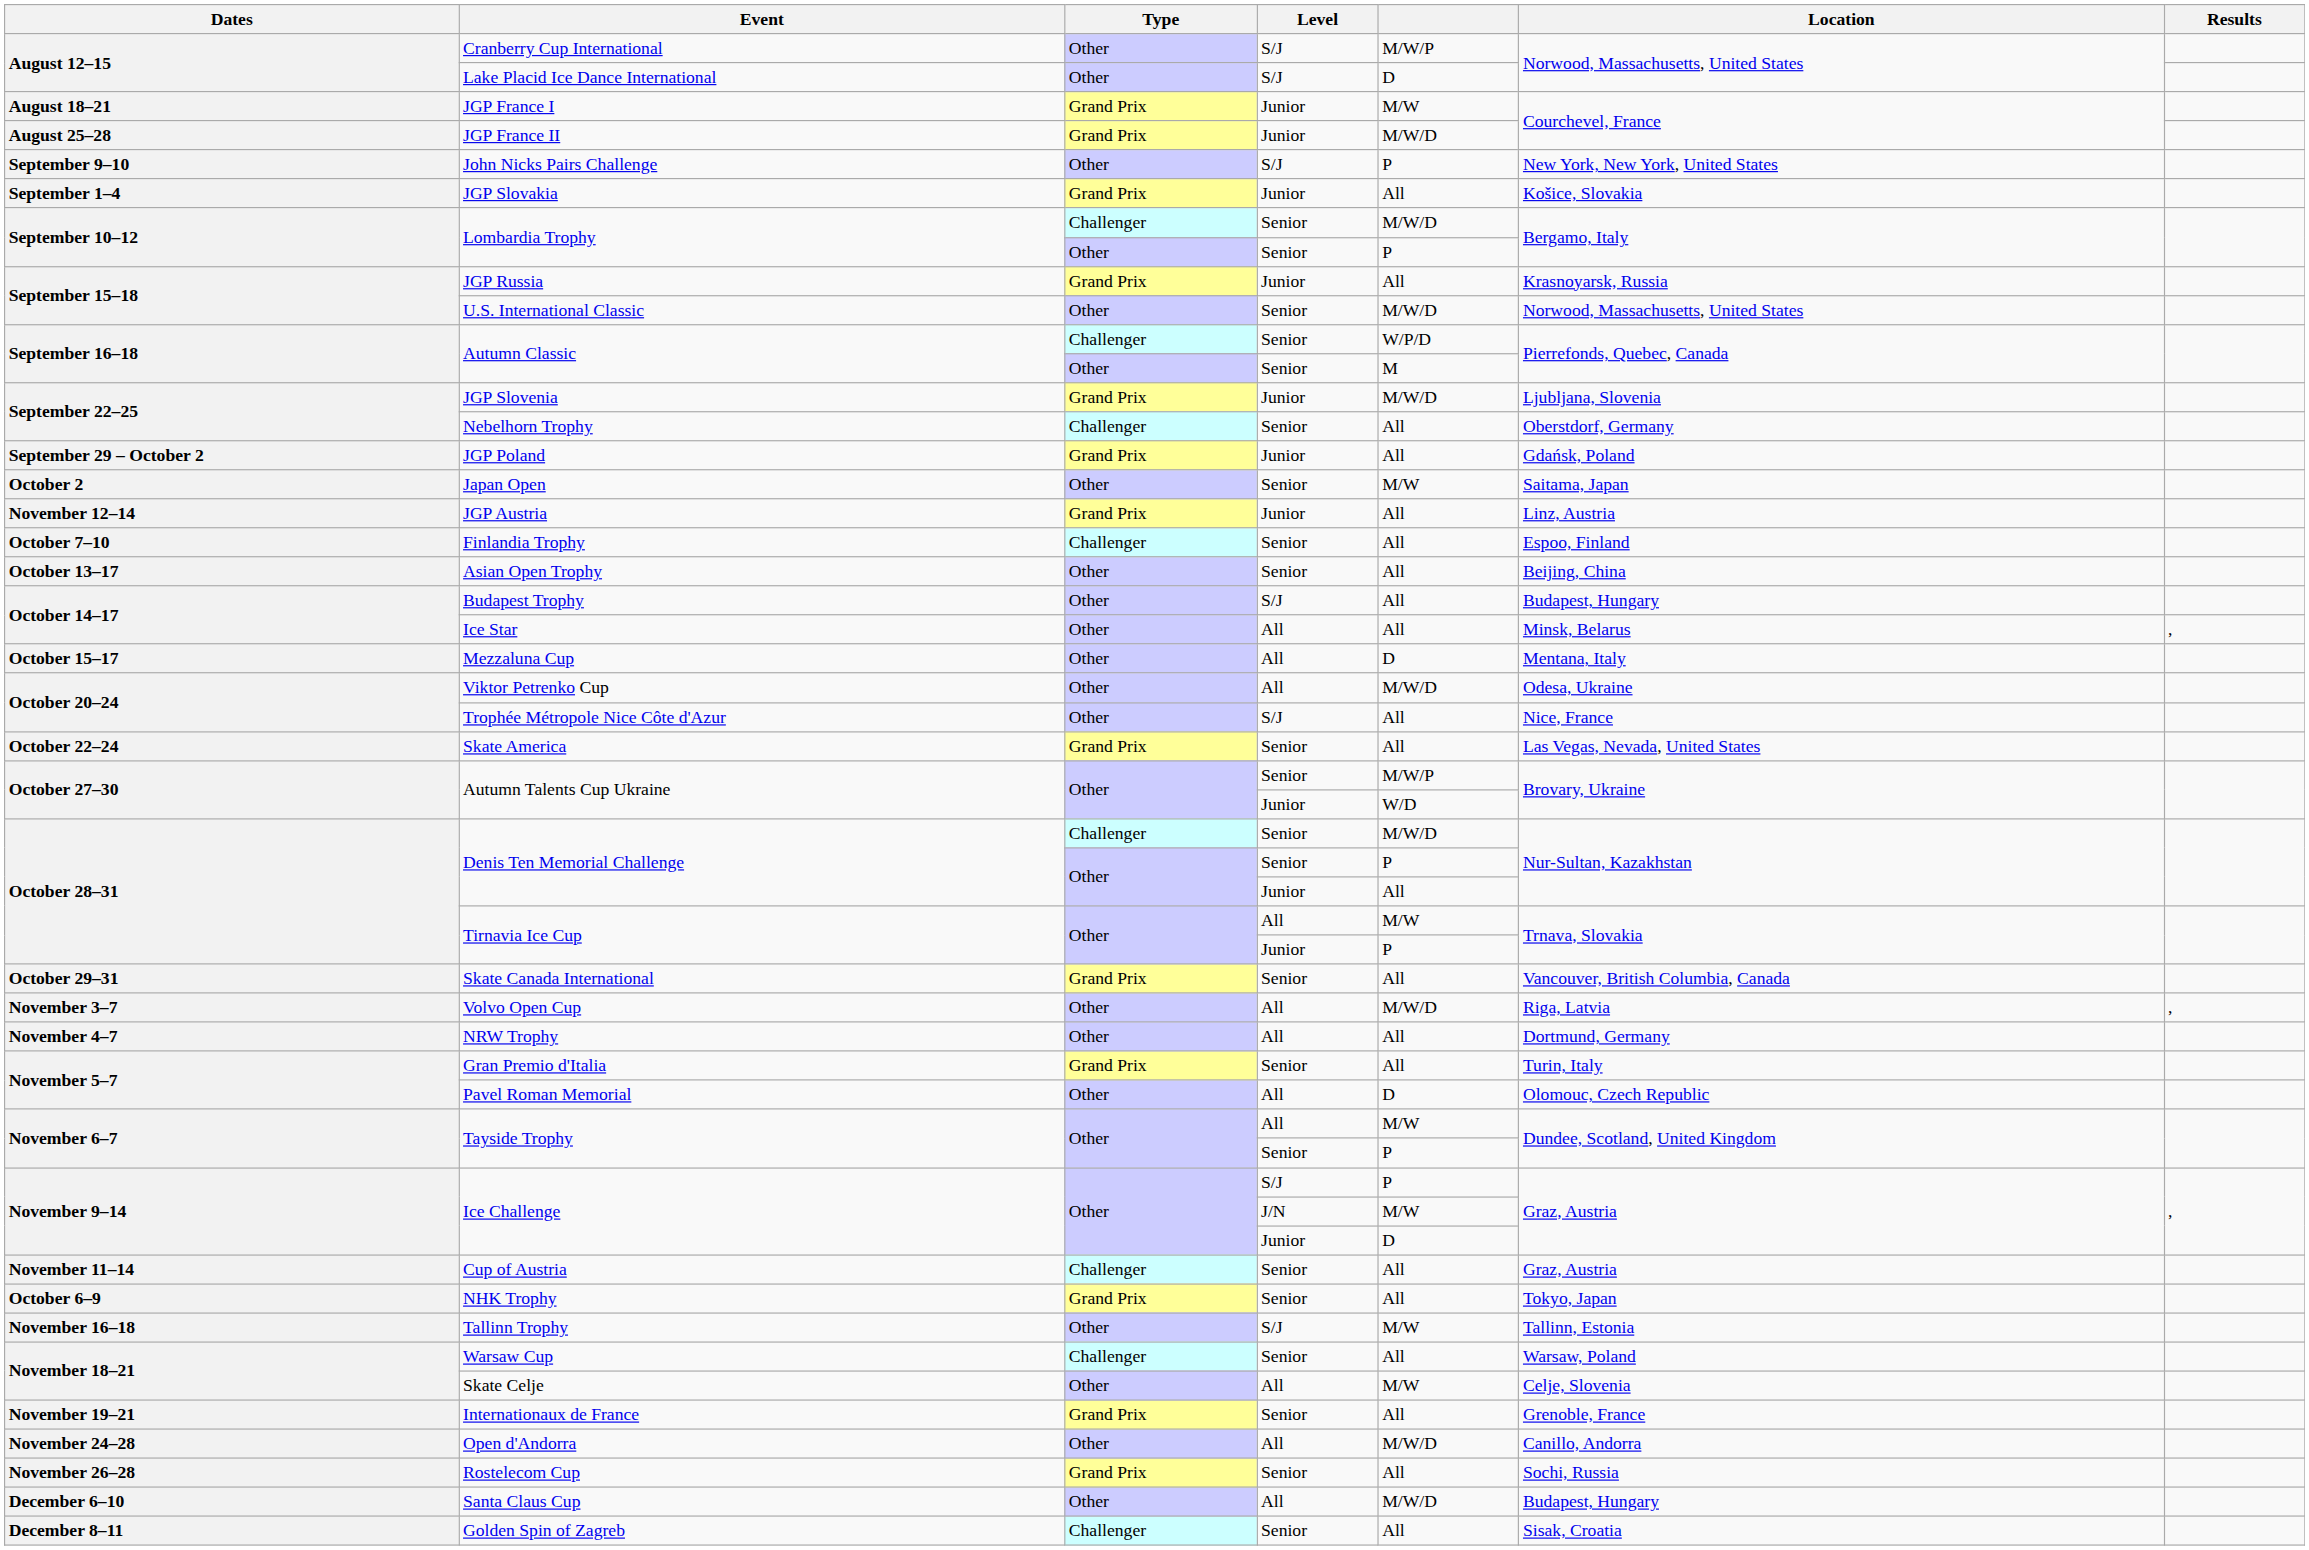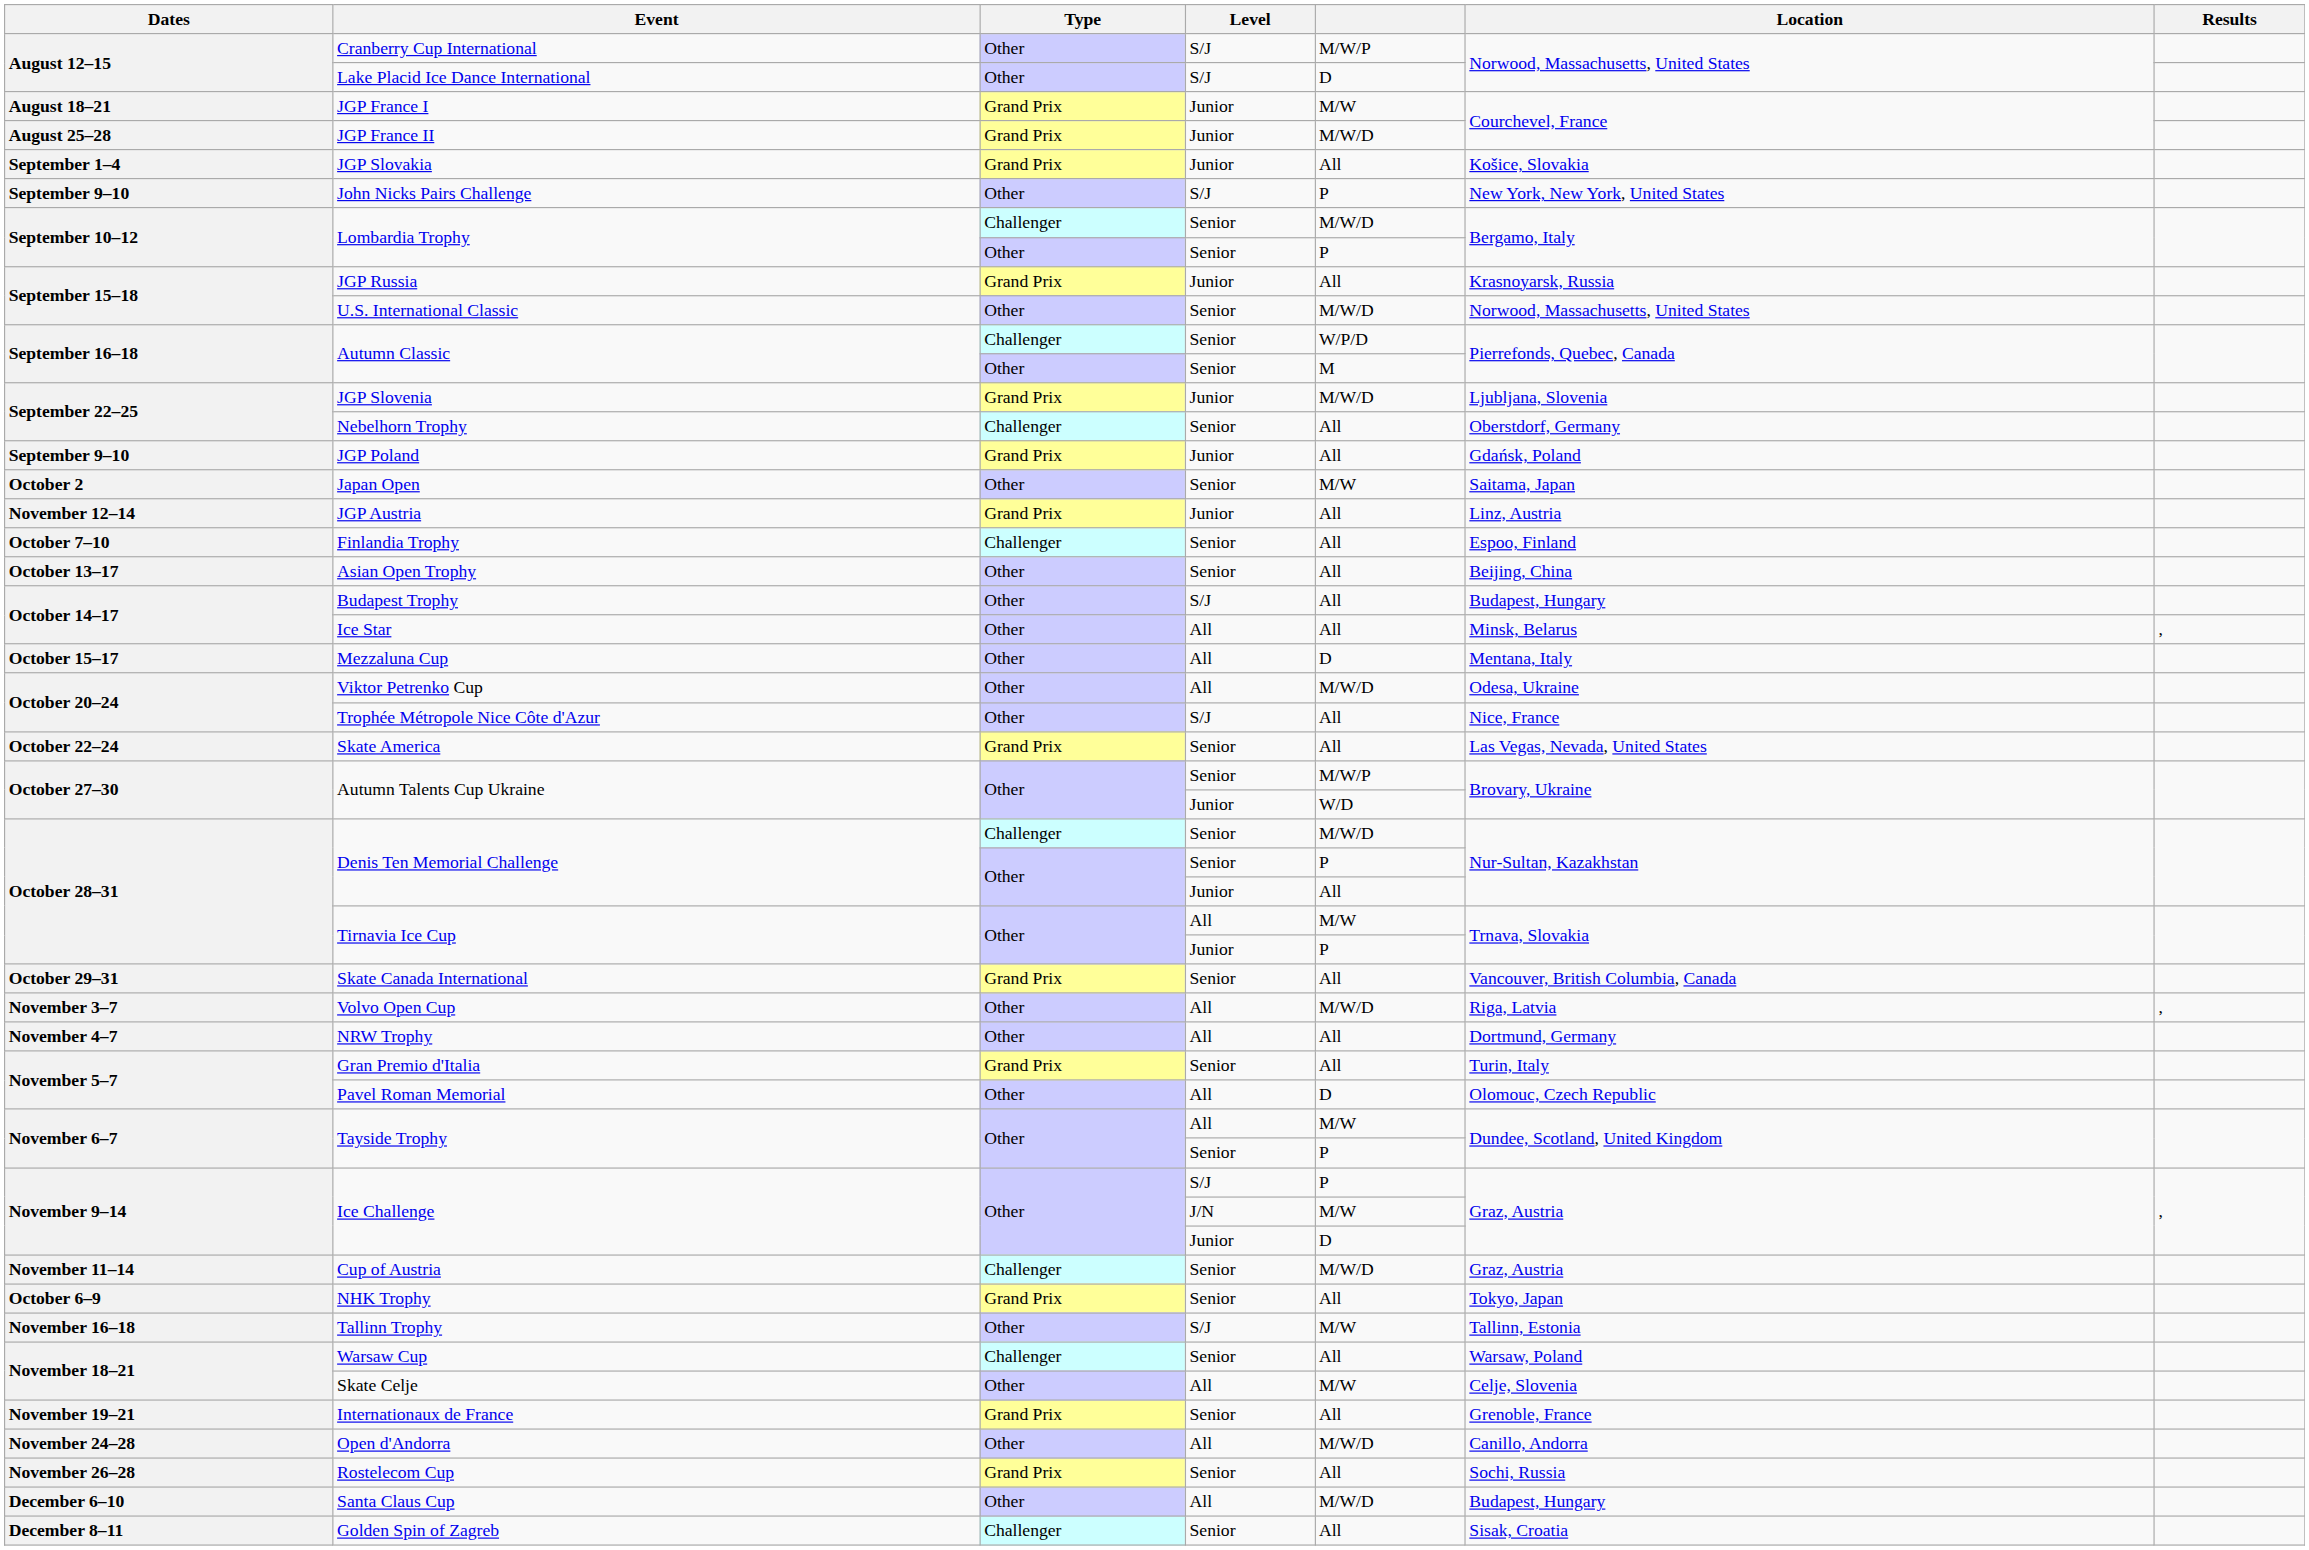rows swapped: JGP Slovakia <-> John Nicks Pairs Challenge
JGP Poland | Dates: September 29 – October 2 -> September 9–10
Cup of Austria | column 5: All -> M/W/D
